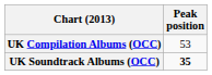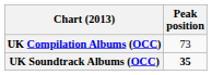UK Compilation Albums (OCC) | Peak position: 53 -> 73
